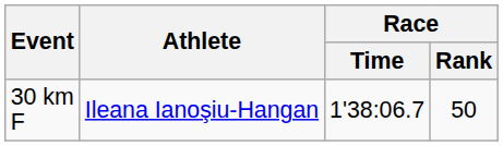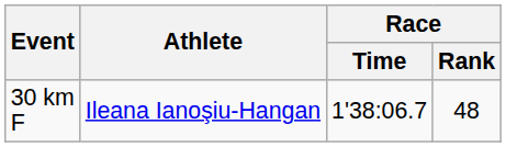30 km F | Race / Rank: 50 -> 48
